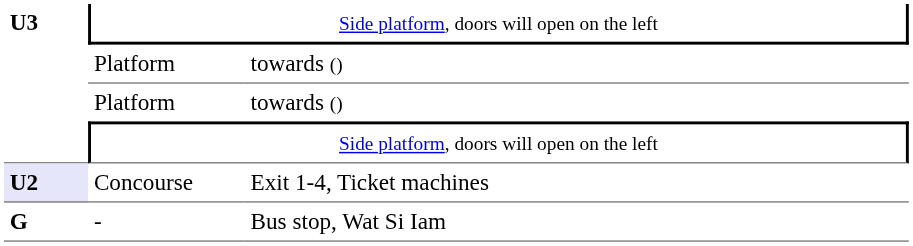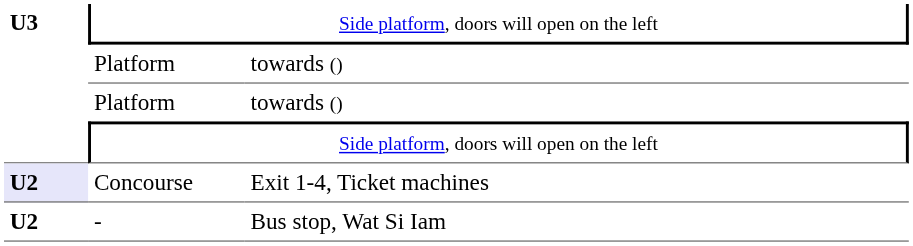- | column 1: G -> U2
